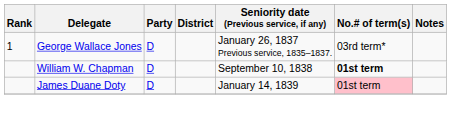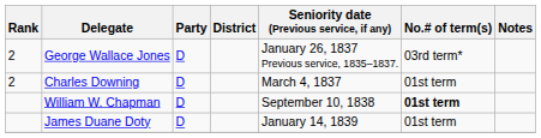George Wallace Jones | Rank: 1 -> 2
+ row: 2 | Charles Downing | D | March 4, 1837 | 01st term
James Duane Doty | No.# of term(s): pink background -> no background
